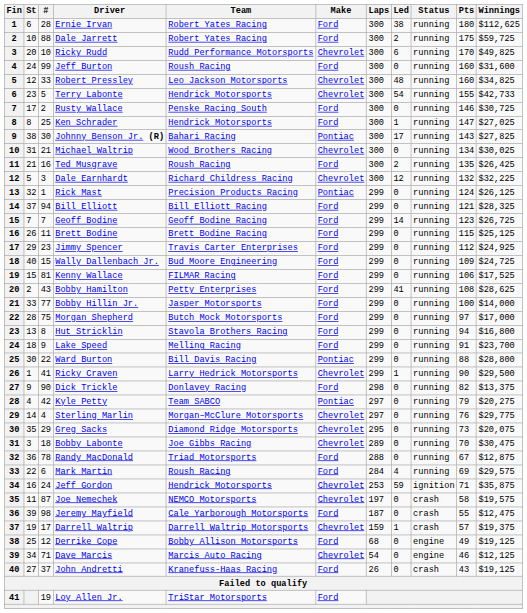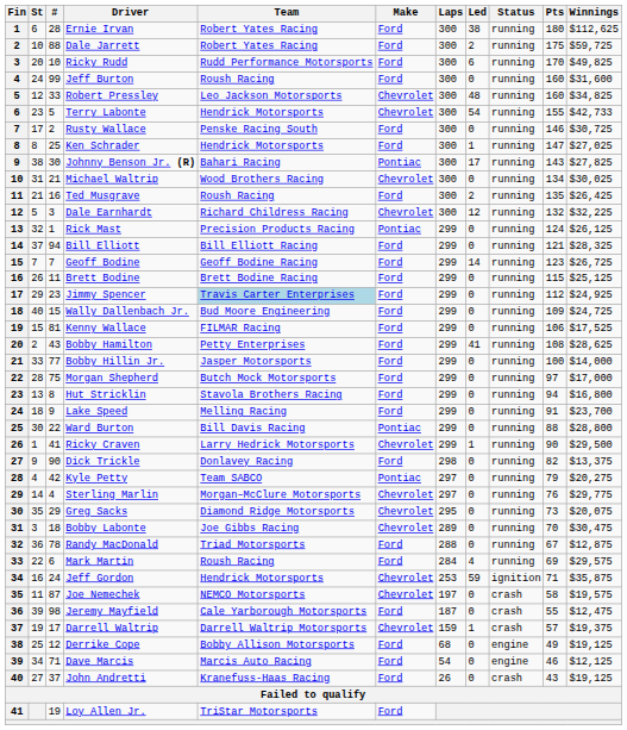Ricky Rudd | Make: Chevrolet -> Ford
Jimmy Spencer | Team: no background -> lightblue background
Dave Marcis | Make: Chevrolet -> Ford
